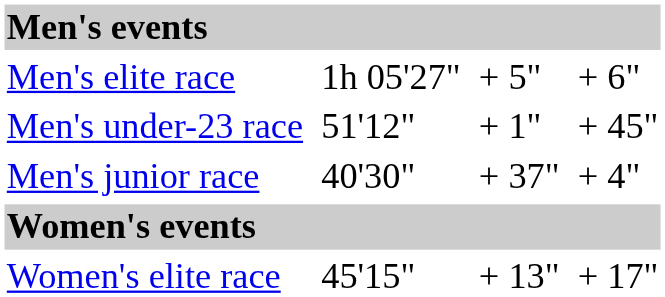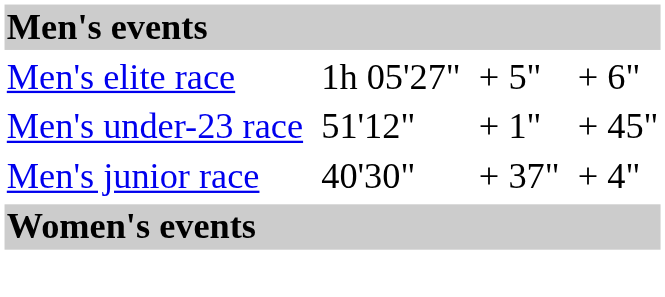- row: Women's elite race | 45'15" | + 13" | + 17"
